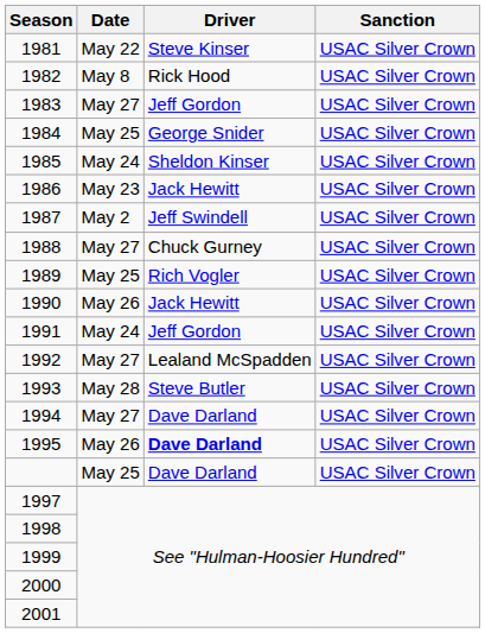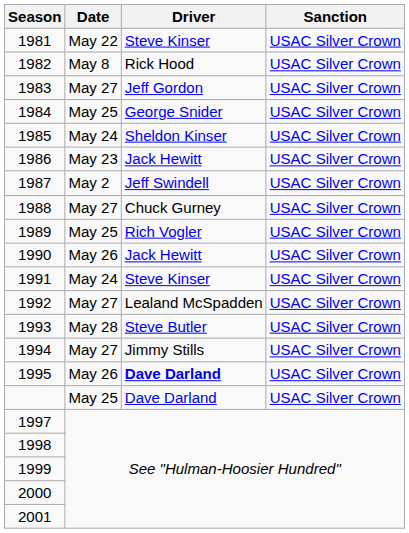1991 | Driver: Jeff Gordon -> Steve Kinser
1994 | Driver: Dave Darland -> Jimmy Stills
